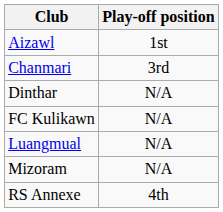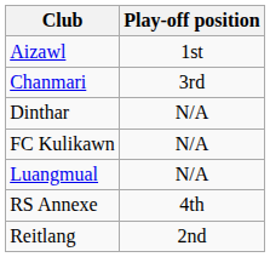- row: Mizoram | N/A
+ row: Reitlang | 2nd
